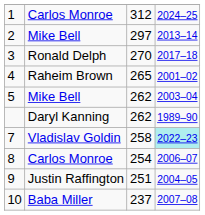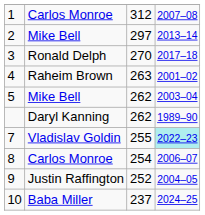1 | column 4: 2024–25 -> 2007–08
4 | column 3: 265 -> 263
7 | column 3: 258 -> 255
9 | column 3: 251 -> 252
10 | column 4: 2007–08 -> 2024–25
